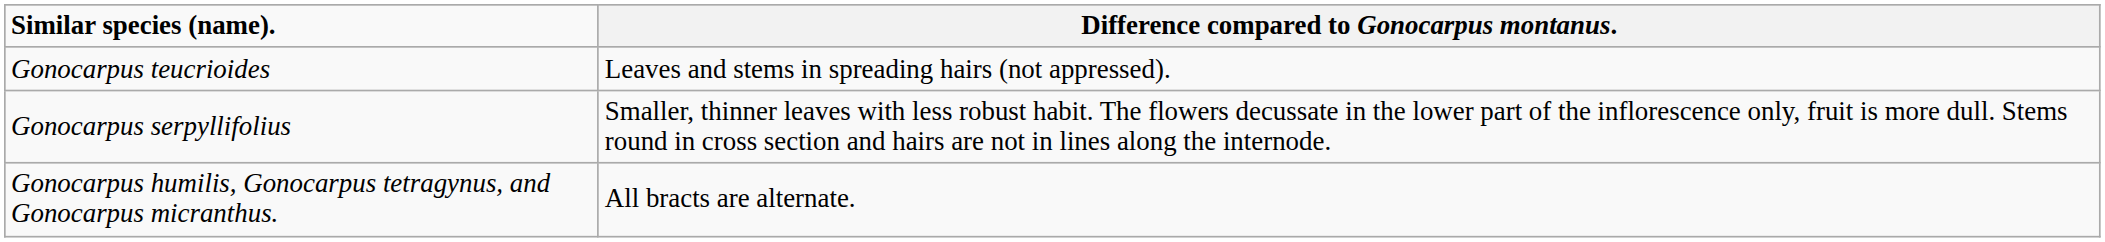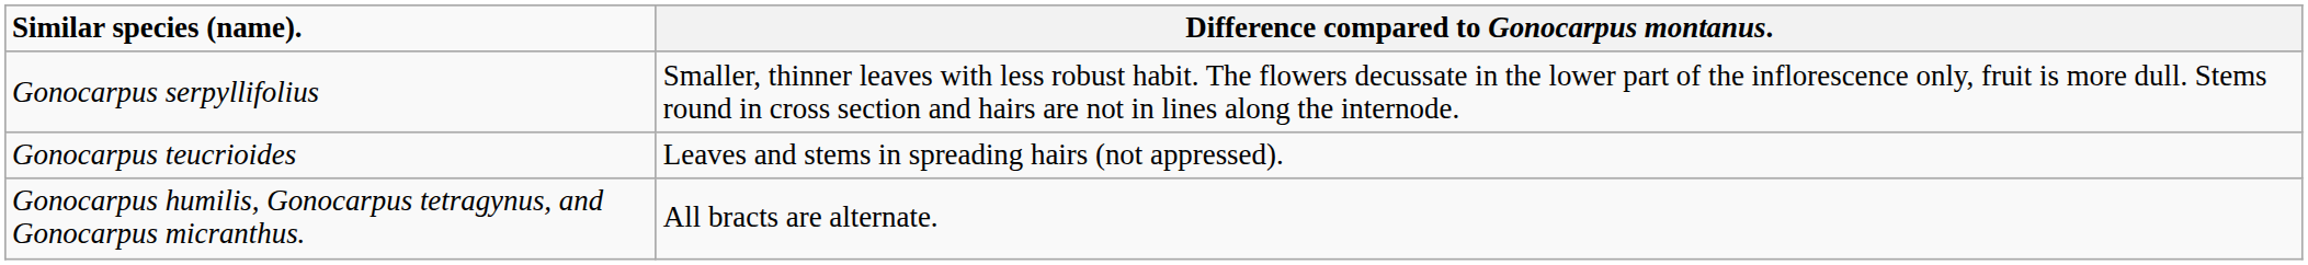rows swapped: Gonocarpus serpyllifolius <-> Gonocarpus teucrioides
